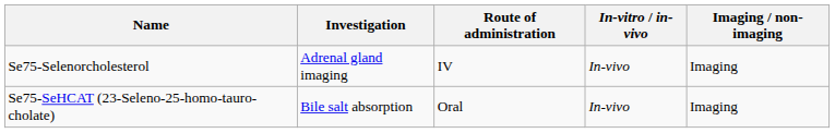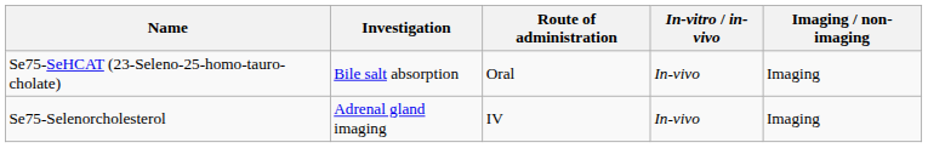rows swapped: Se75-Selenorcholesterol <-> Se75-SeHCAT (23-Seleno-25-homo-tauro-cholate)
